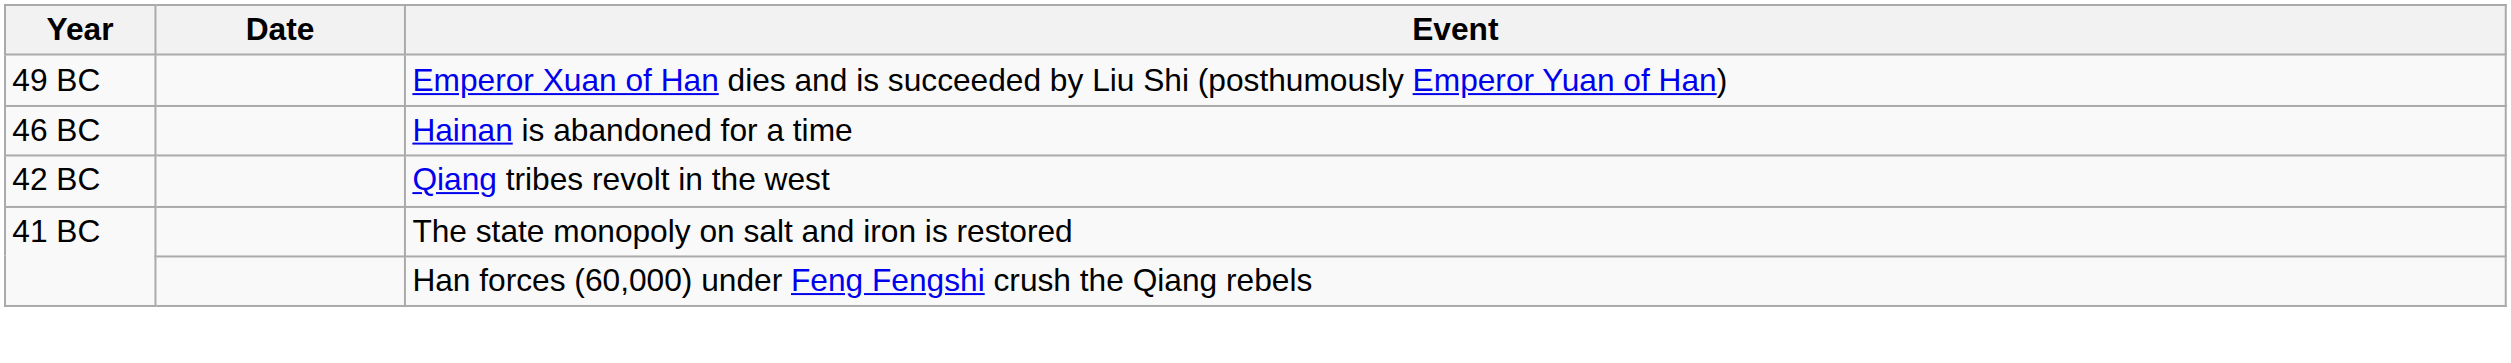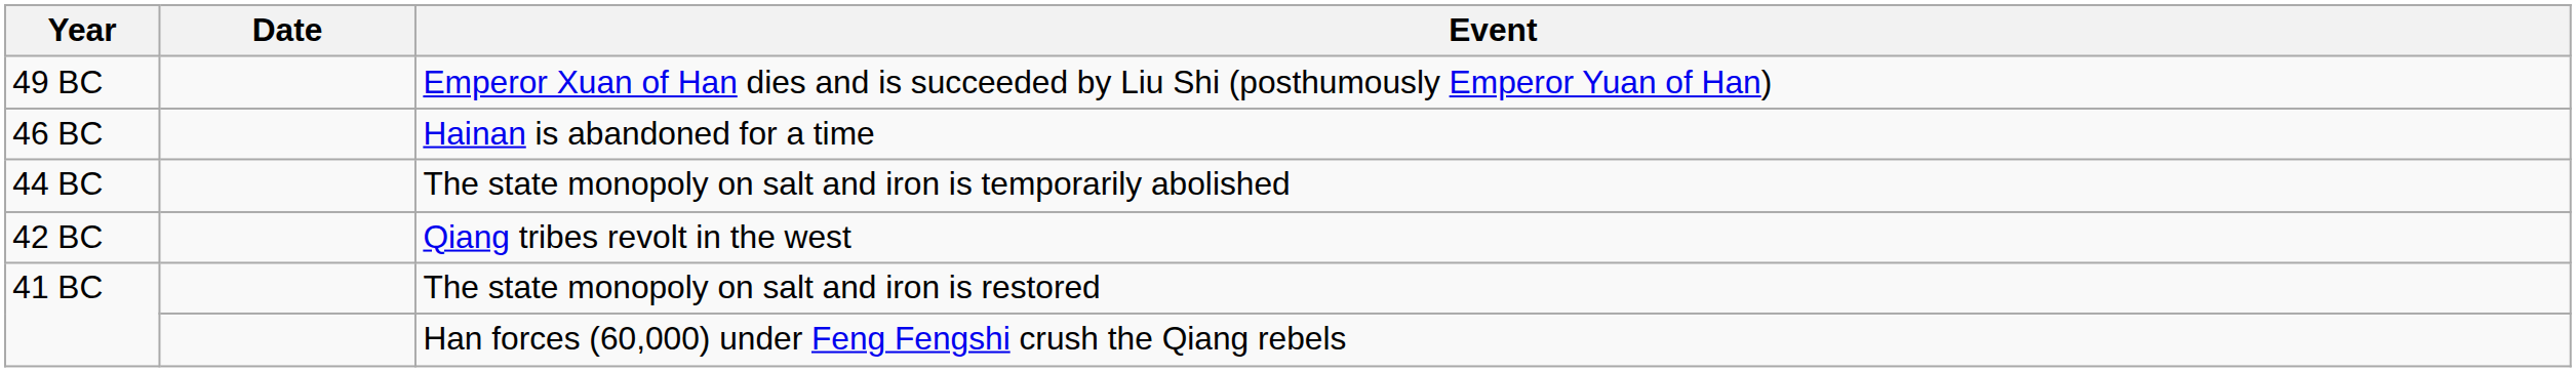+ row: 44 BC | The state monopoly on salt and iron is temporarily abolished
